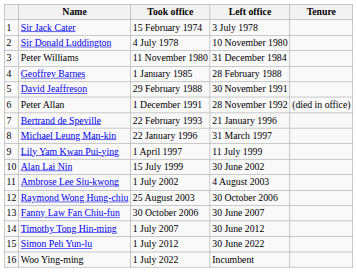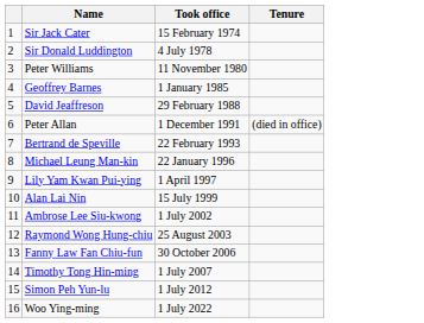- column: Left office | 3 July 1978 | 10 November 1980 | 31 December 1984 | 28 February 1988 | 30 November 1991 | 28 November 1992 | 21 January 1996 | 31 March 1997 | 11 July 1999 | 30 June 2002 | 4 August 2003 | 30 October 2006 | 30 June 2007 | 30 June 2012 | 30 June 2022 | Incumbent
